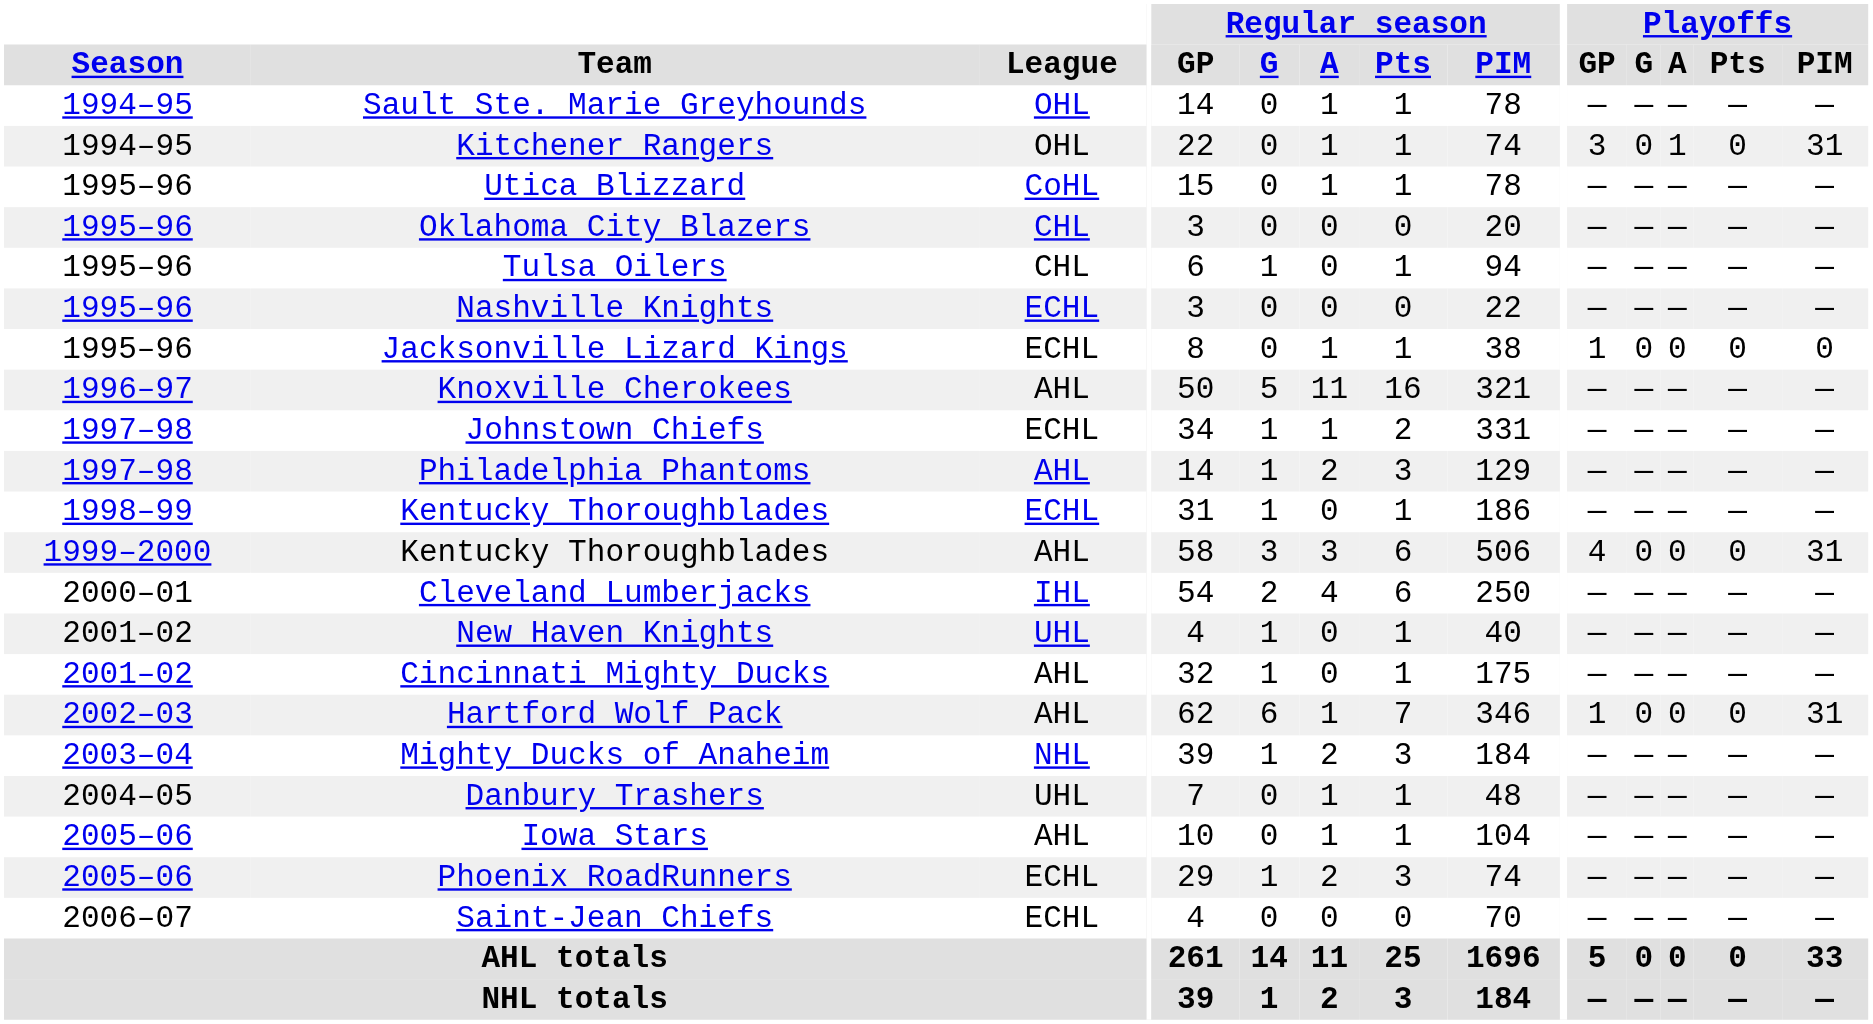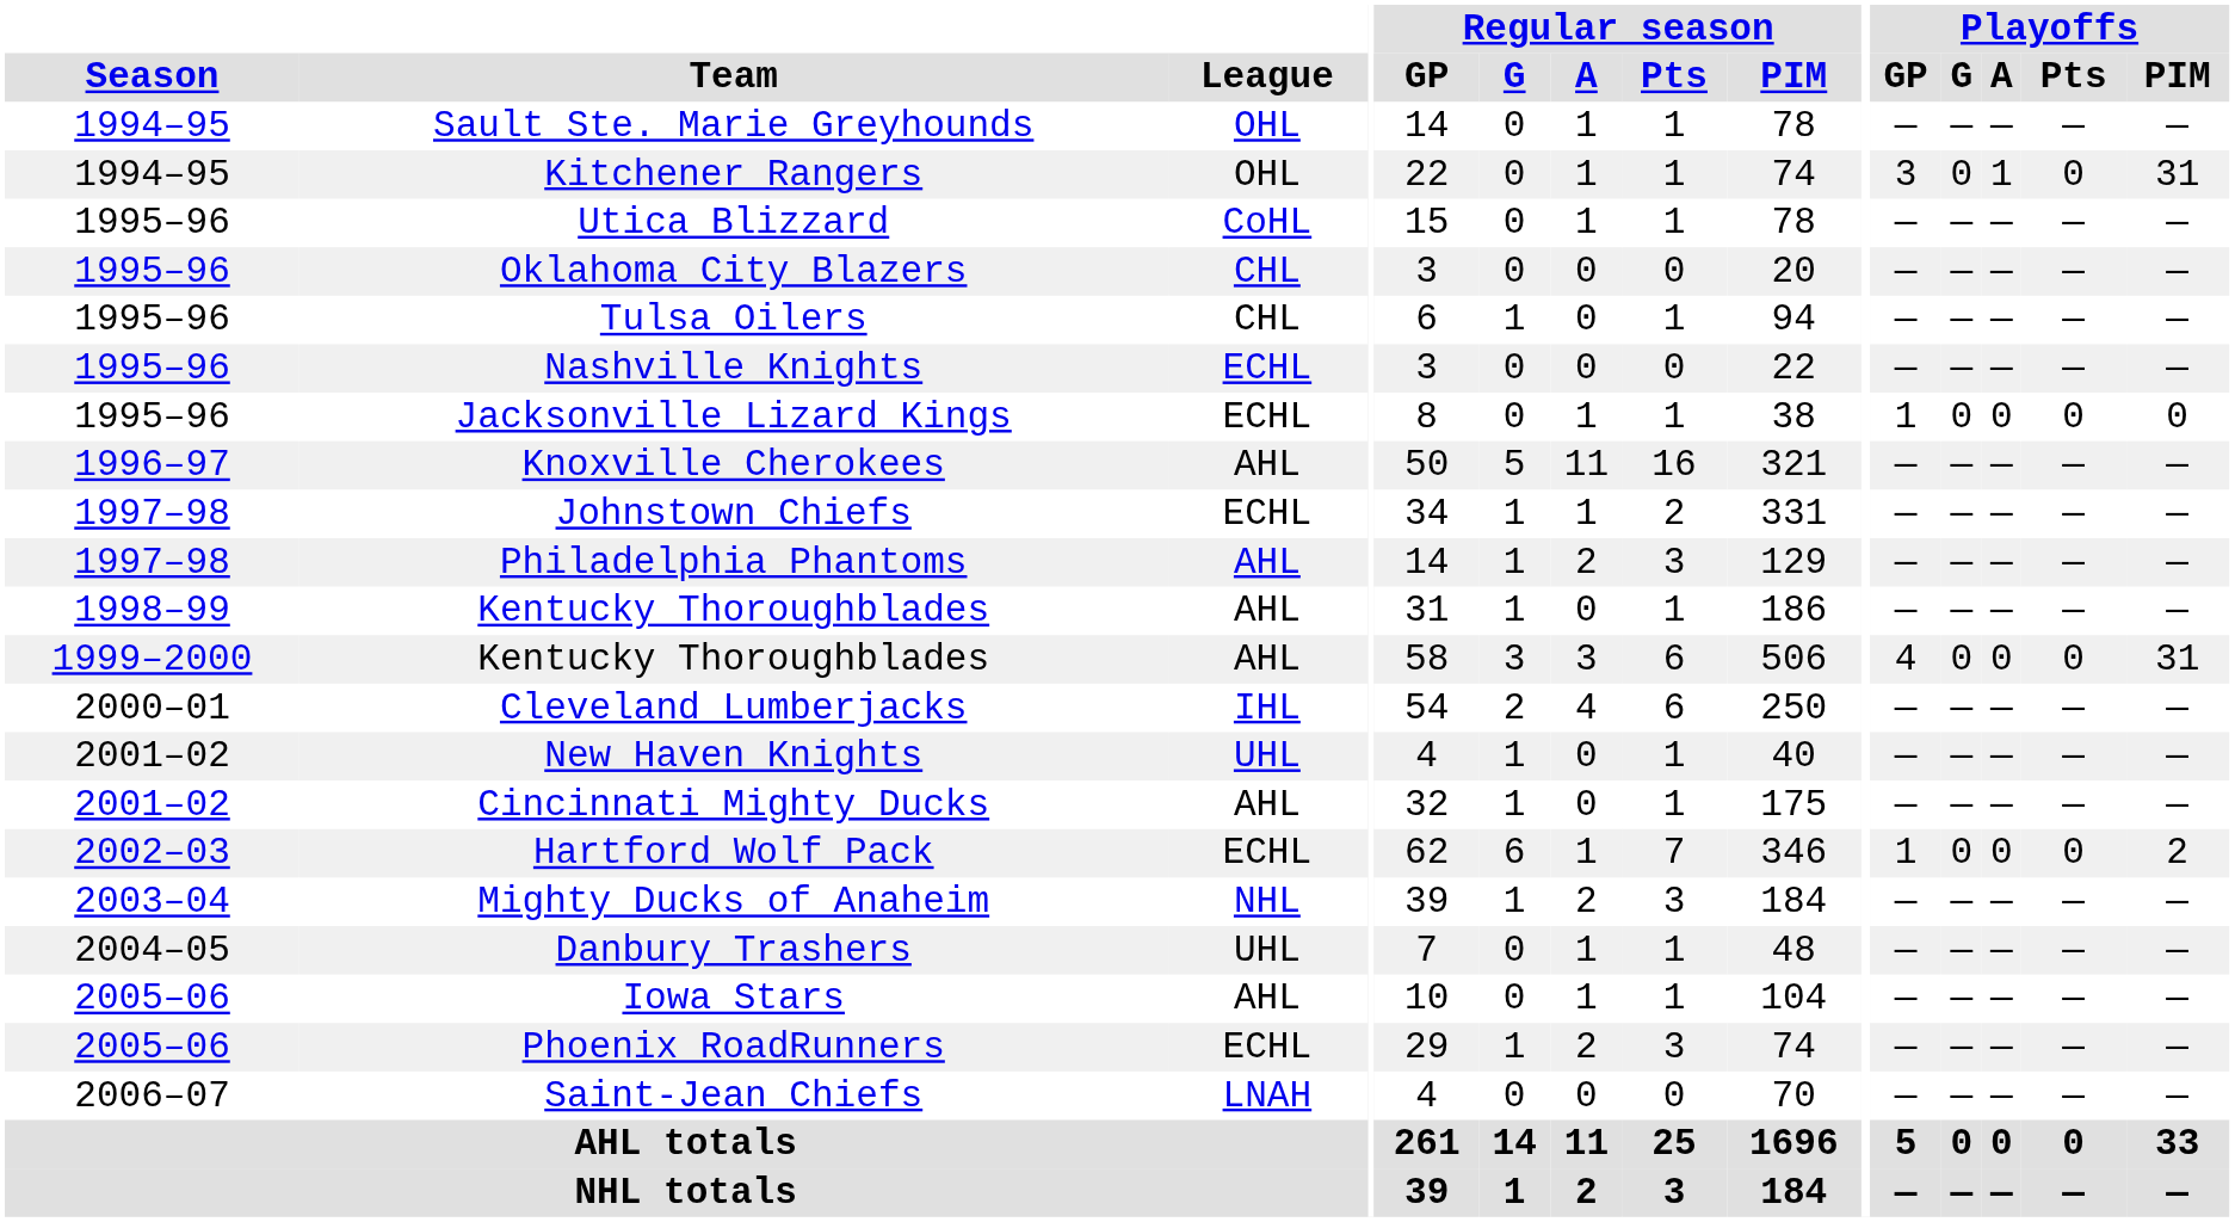1998–99 / Kentucky Thoroughblades | League: ECHL -> AHL
Hartford Wolf Pack | League: AHL -> ECHL
Hartford Wolf Pack | Playoffs / PIM: 31 -> 2
Saint-Jean Chiefs | League: ECHL -> LNAH
